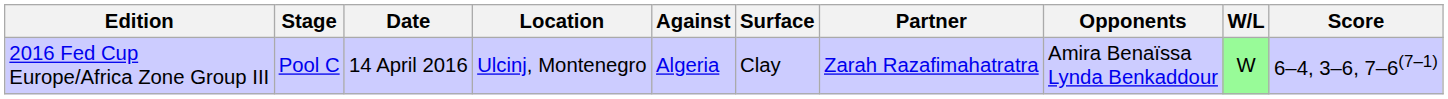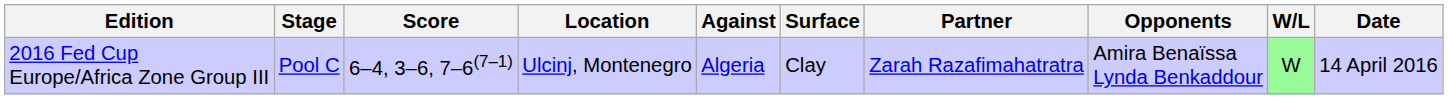columns swapped: Date <-> Score
